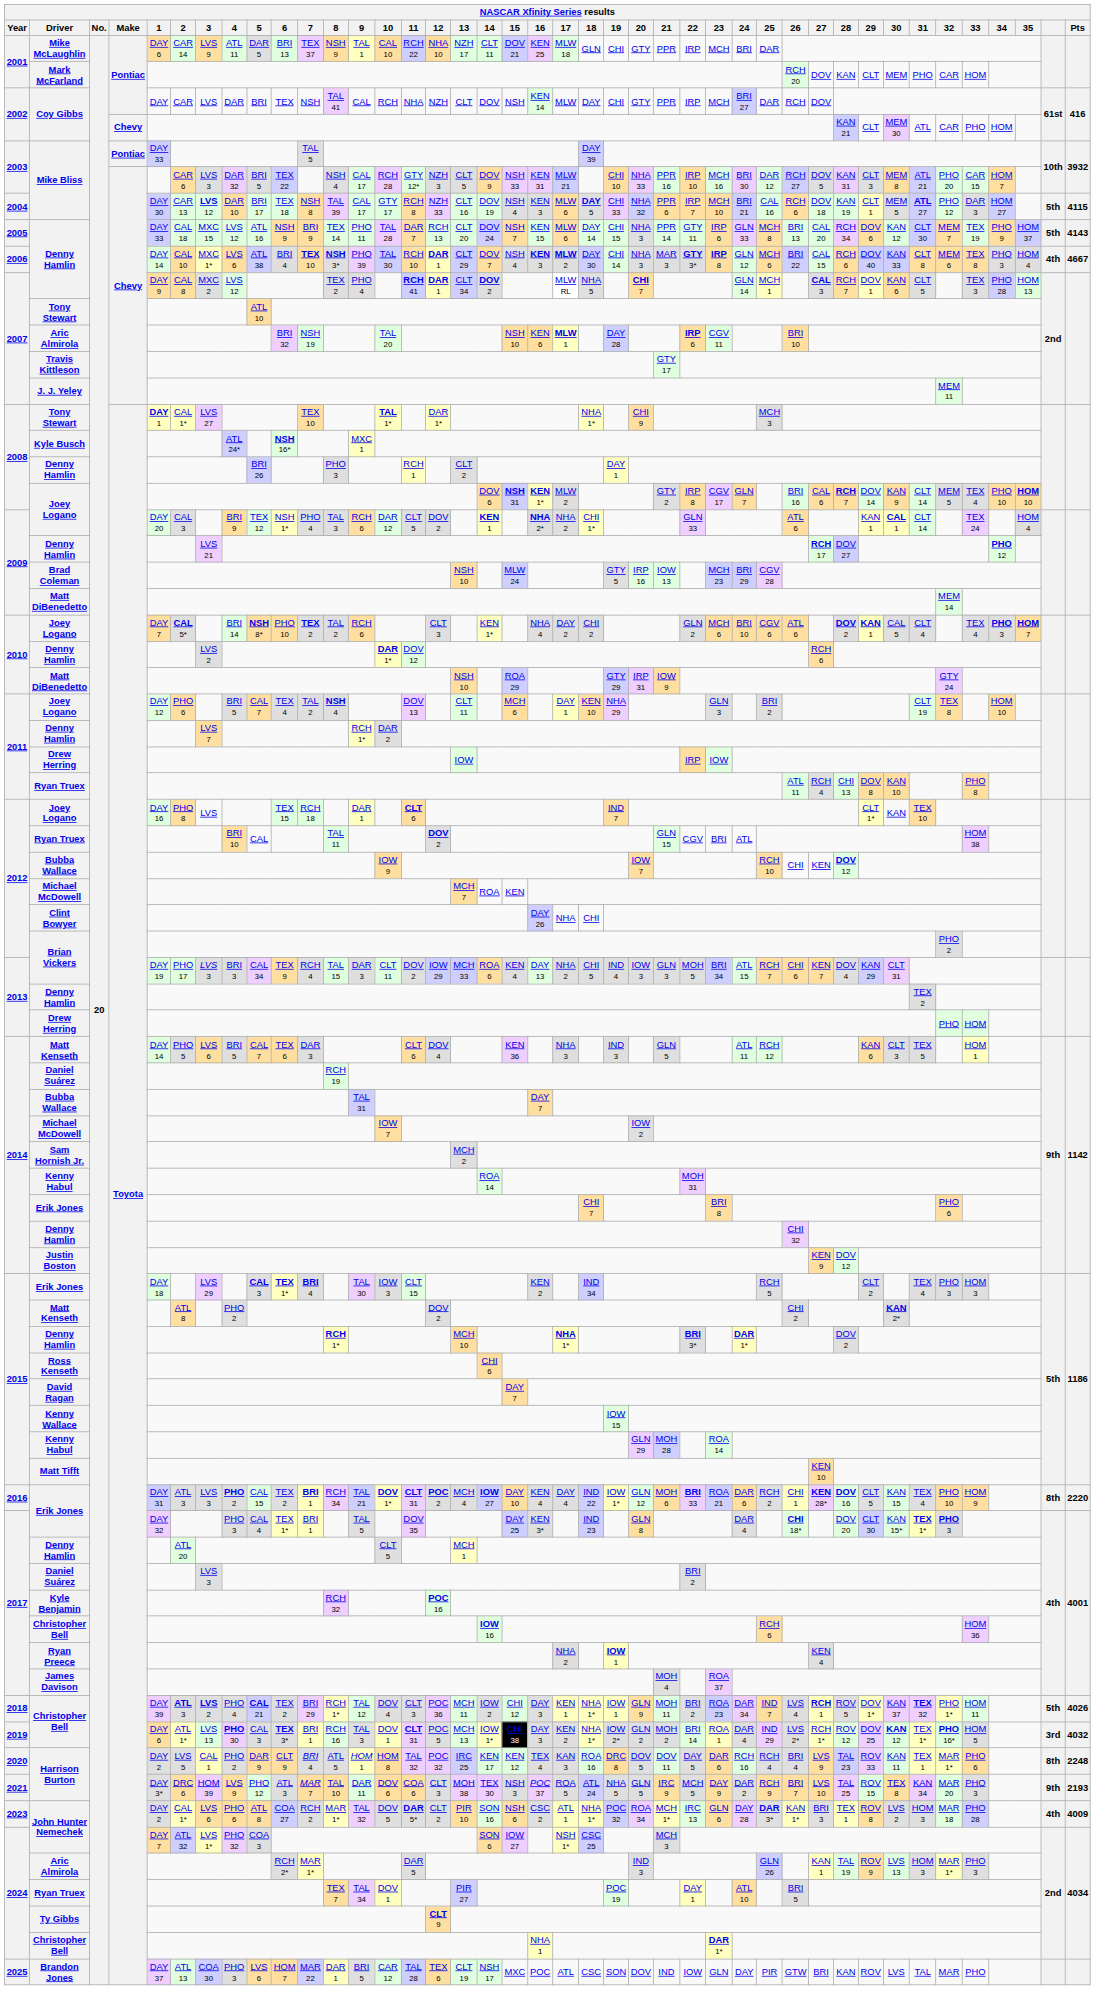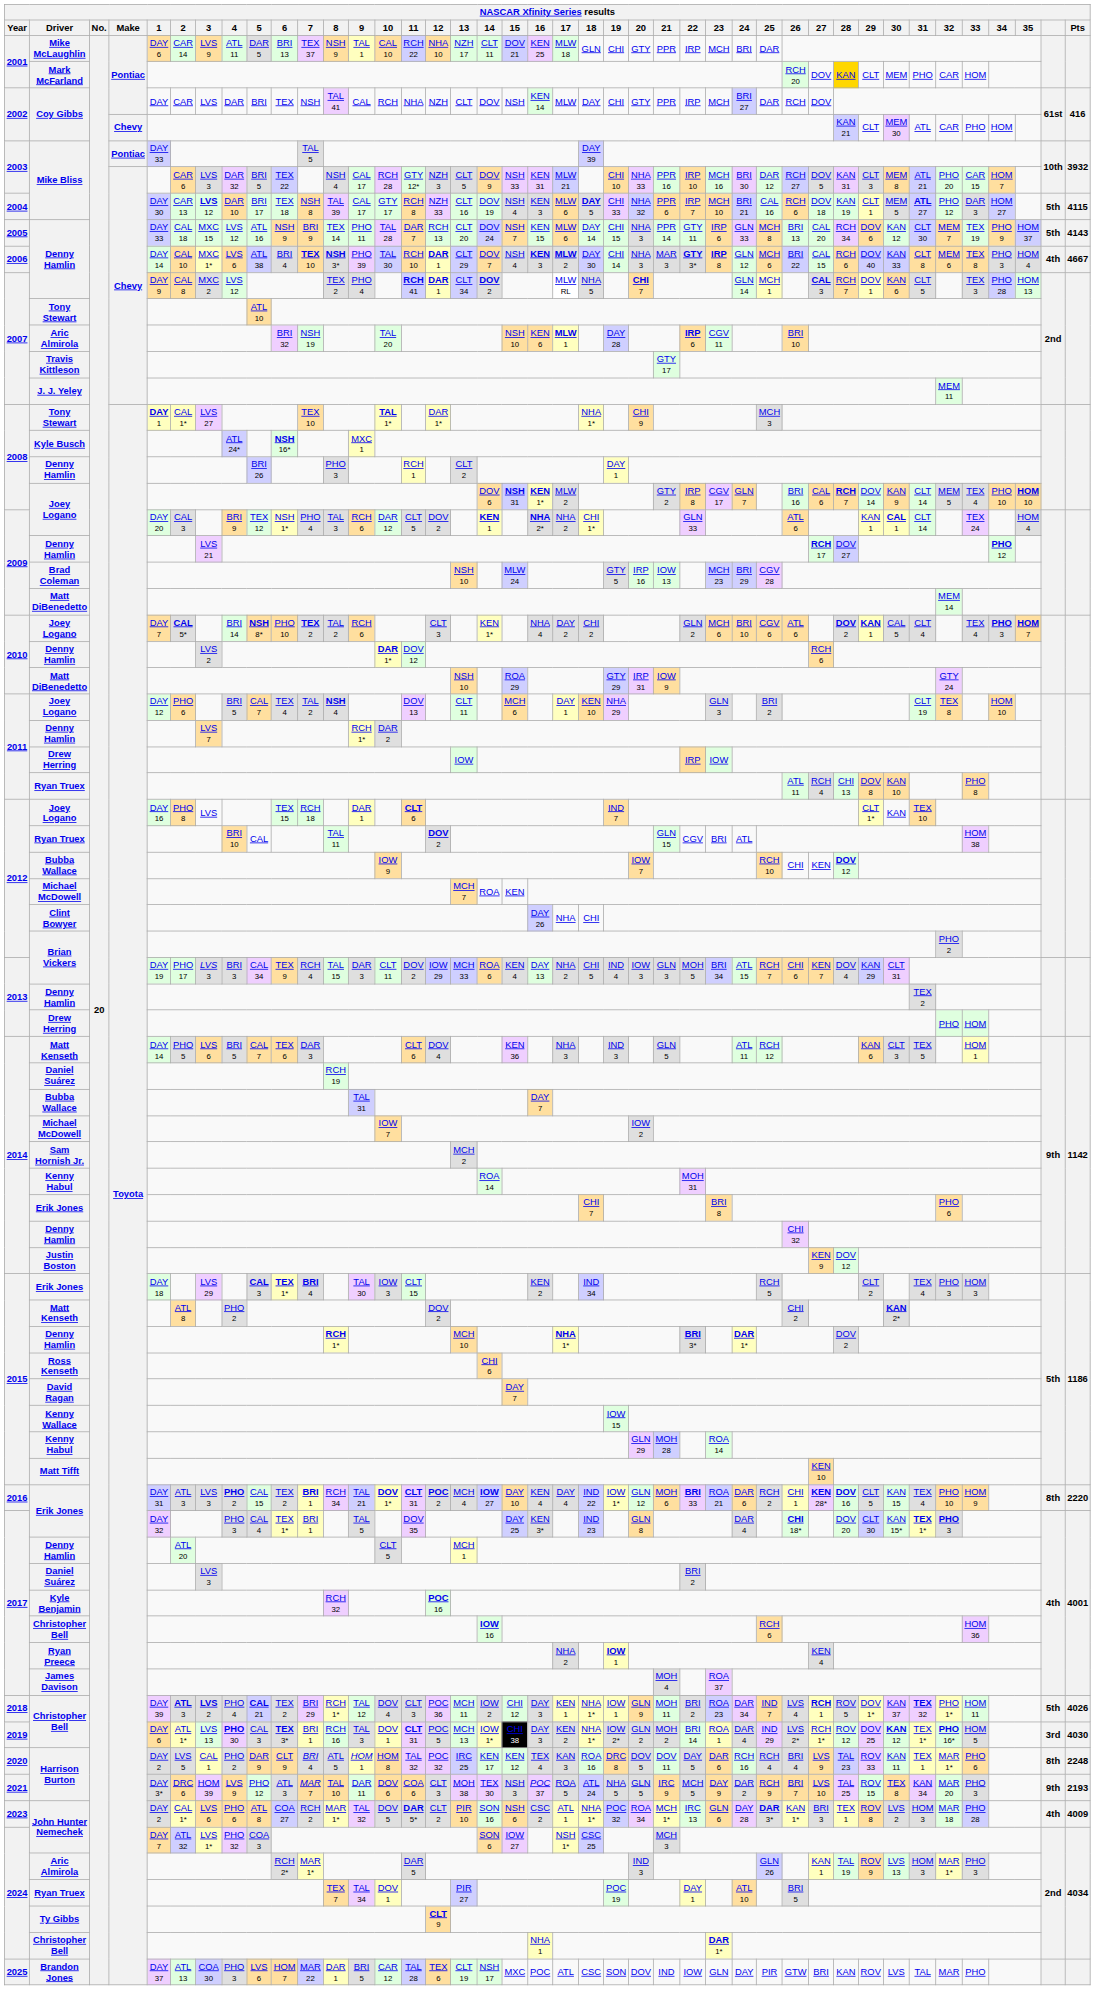Mark McFarland | 28: no background -> gold background
2019 / Christopher Bell | Pts: 4032 -> 4030
